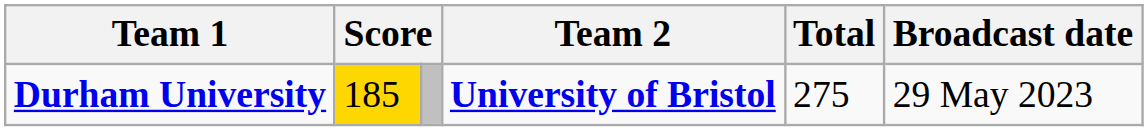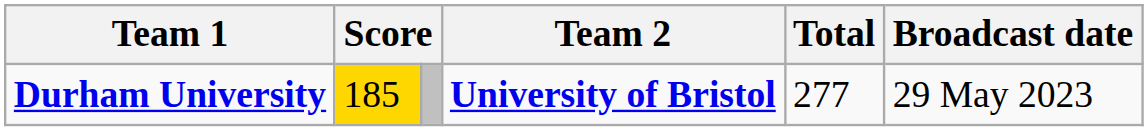Durham University | Total: 275 -> 277
